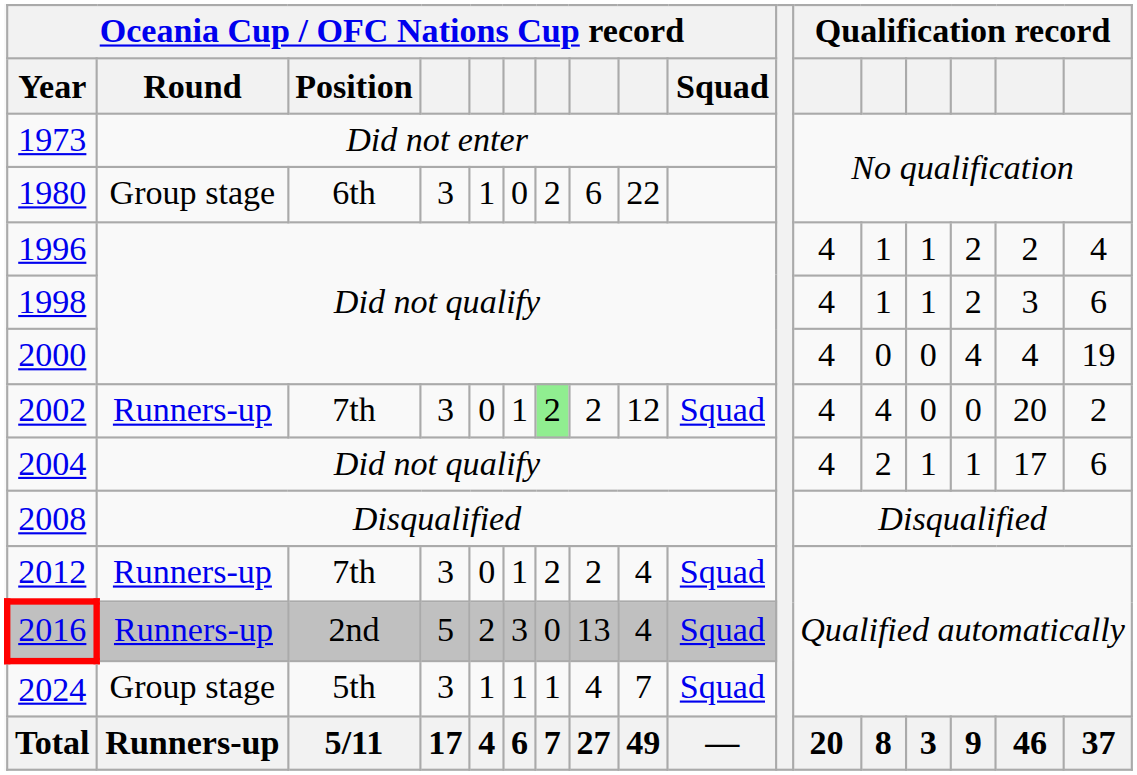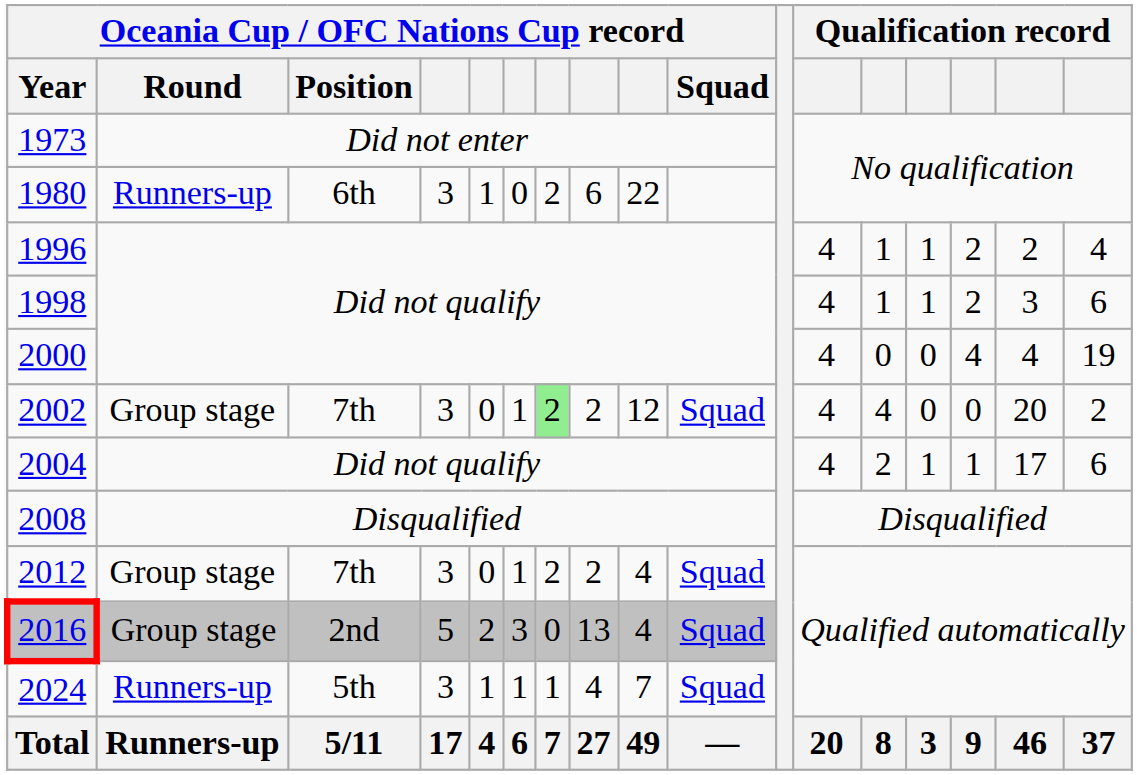1980 | Oceania Cup / OFC Nations Cup record / Round: Group stage -> Runners-up
2002 | Oceania Cup / OFC Nations Cup record / Round: Runners-up -> Group stage
2012 | Oceania Cup / OFC Nations Cup record / Round: Runners-up -> Group stage
2016 | Oceania Cup / OFC Nations Cup record / Round: Runners-up -> Group stage
2024 | Oceania Cup / OFC Nations Cup record / Round: Group stage -> Runners-up
